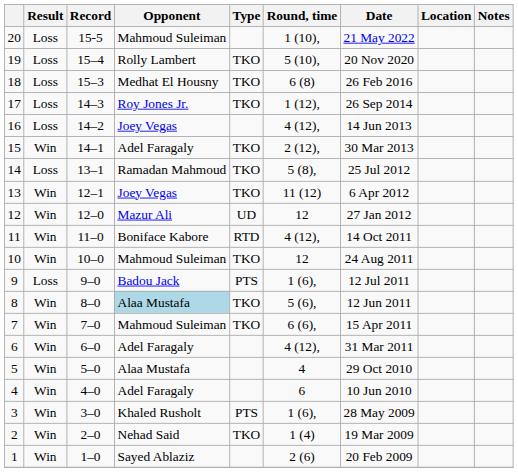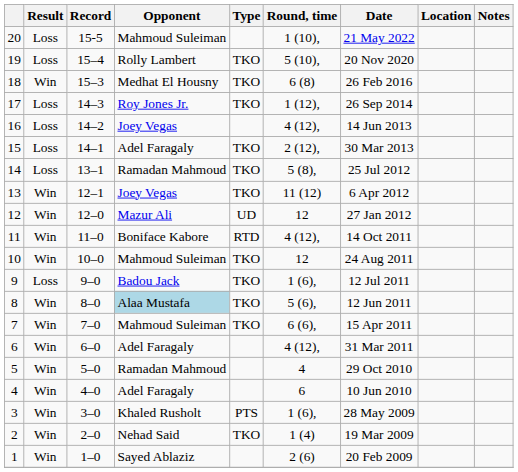18 | Result: Loss -> Win
15 | Result: Win -> Loss
9 | Type: PTS -> TKO
5 | Opponent: Alaa Mustafa -> Ramadan Mahmoud
